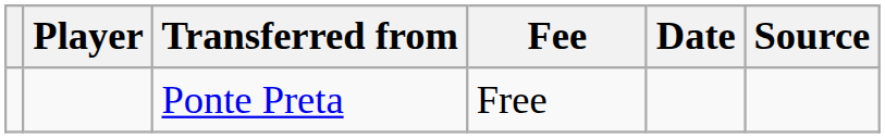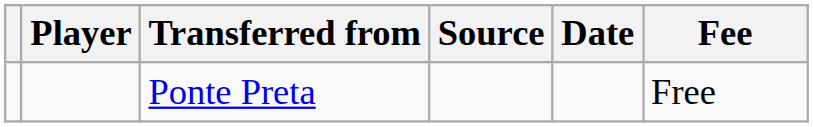columns swapped: Fee <-> Source
